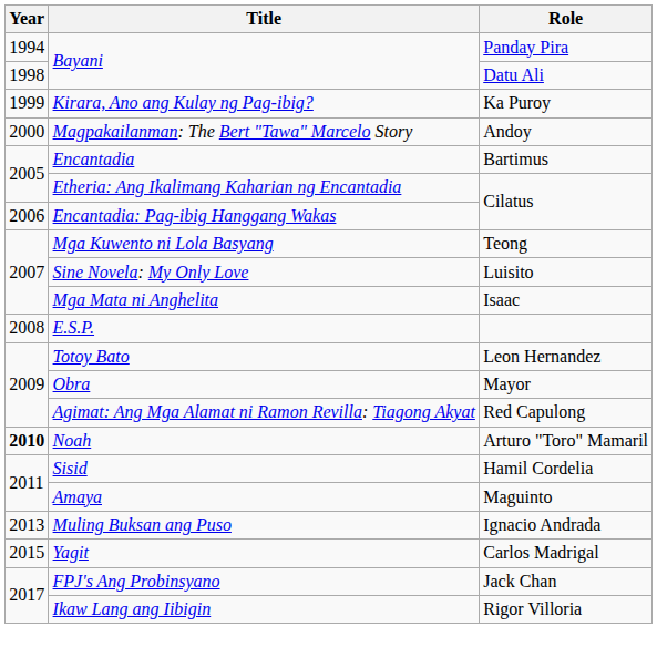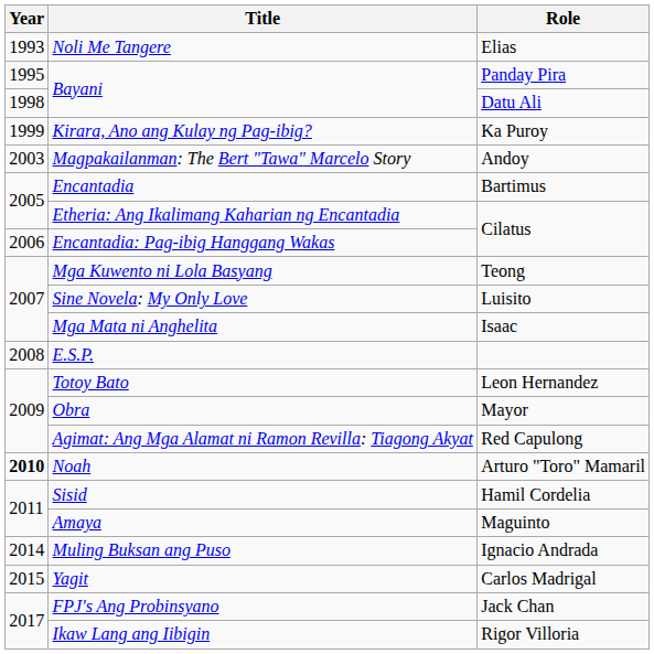+ row: 1993 | Noli Me Tangere | Elias
Bayani / Panday Pira | Year: 1994 -> 1995
Magpakailanman: The Bert "Tawa" Marcelo Story | Year: 2000 -> 2003
Muling Buksan ang Puso | Year: 2013 -> 2014
